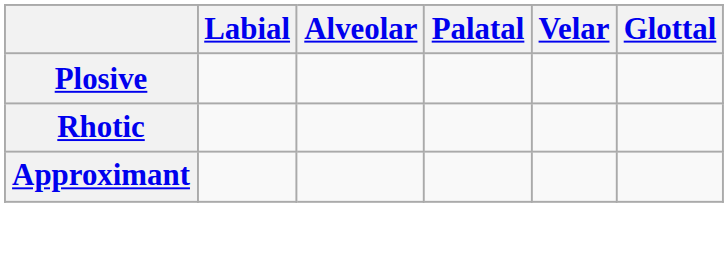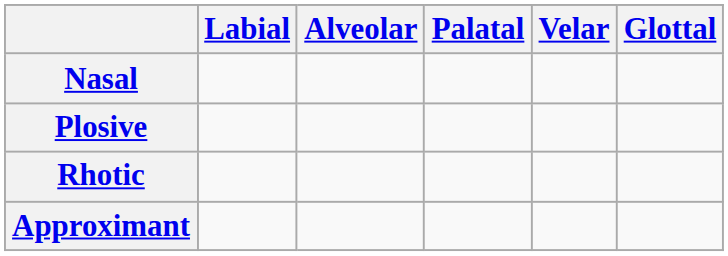+ row: Nasal
